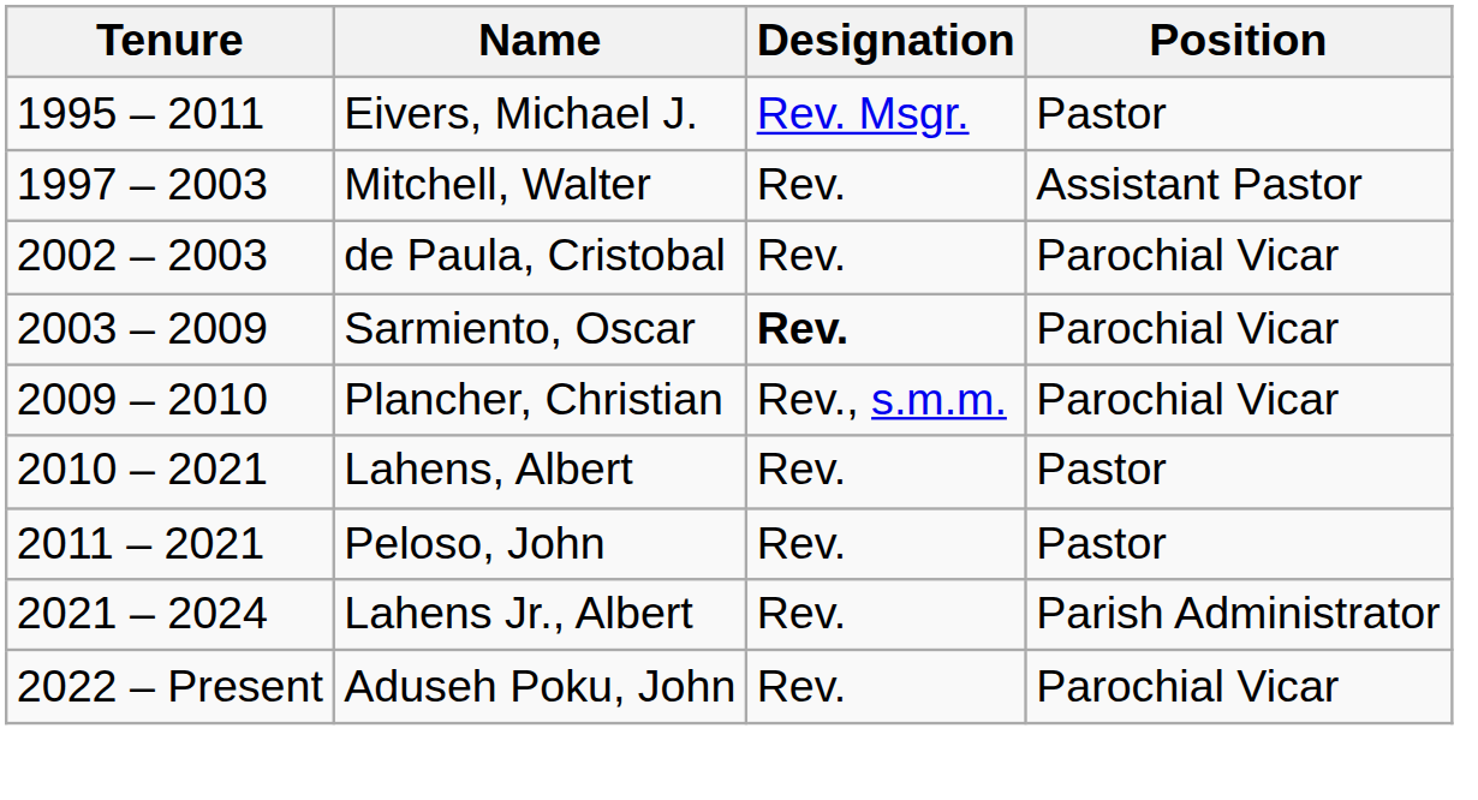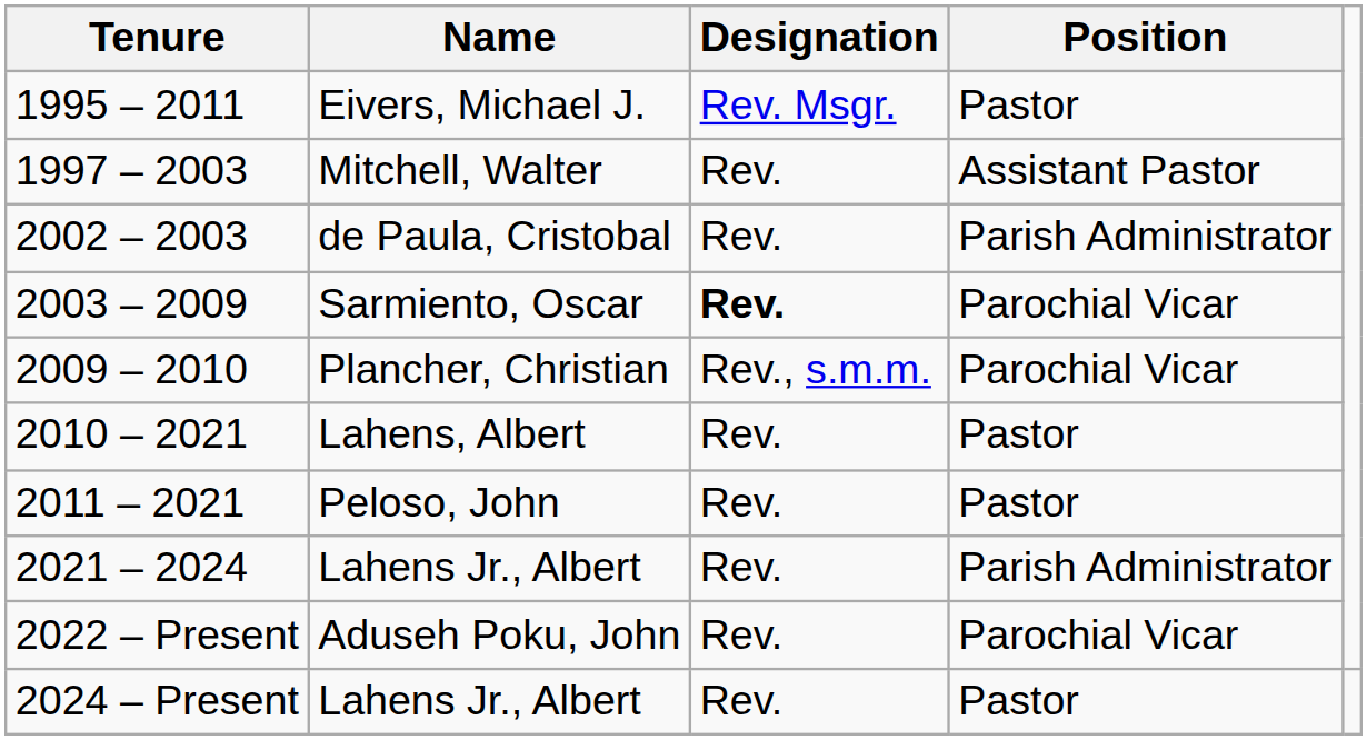de Paula, Cristobal | Position: Parochial Vicar -> Parish Administrator
+ row: 2024 – Present | Lahens Jr., Albert | Rev. | Pastor
